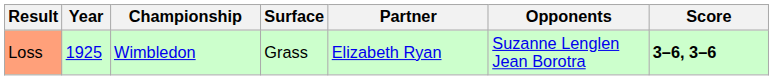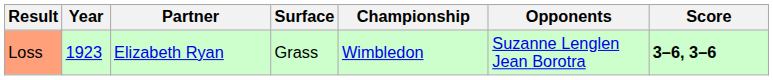columns swapped: Championship <-> Partner
Loss | Year: 1925 -> 1923
